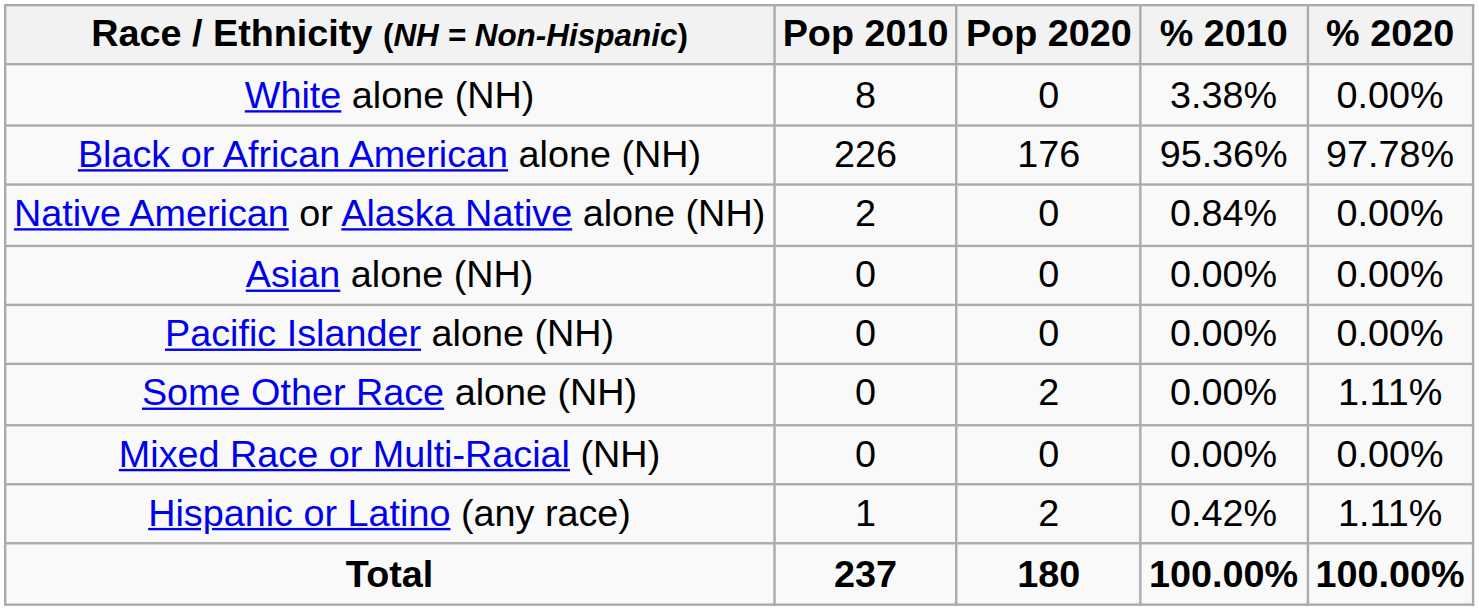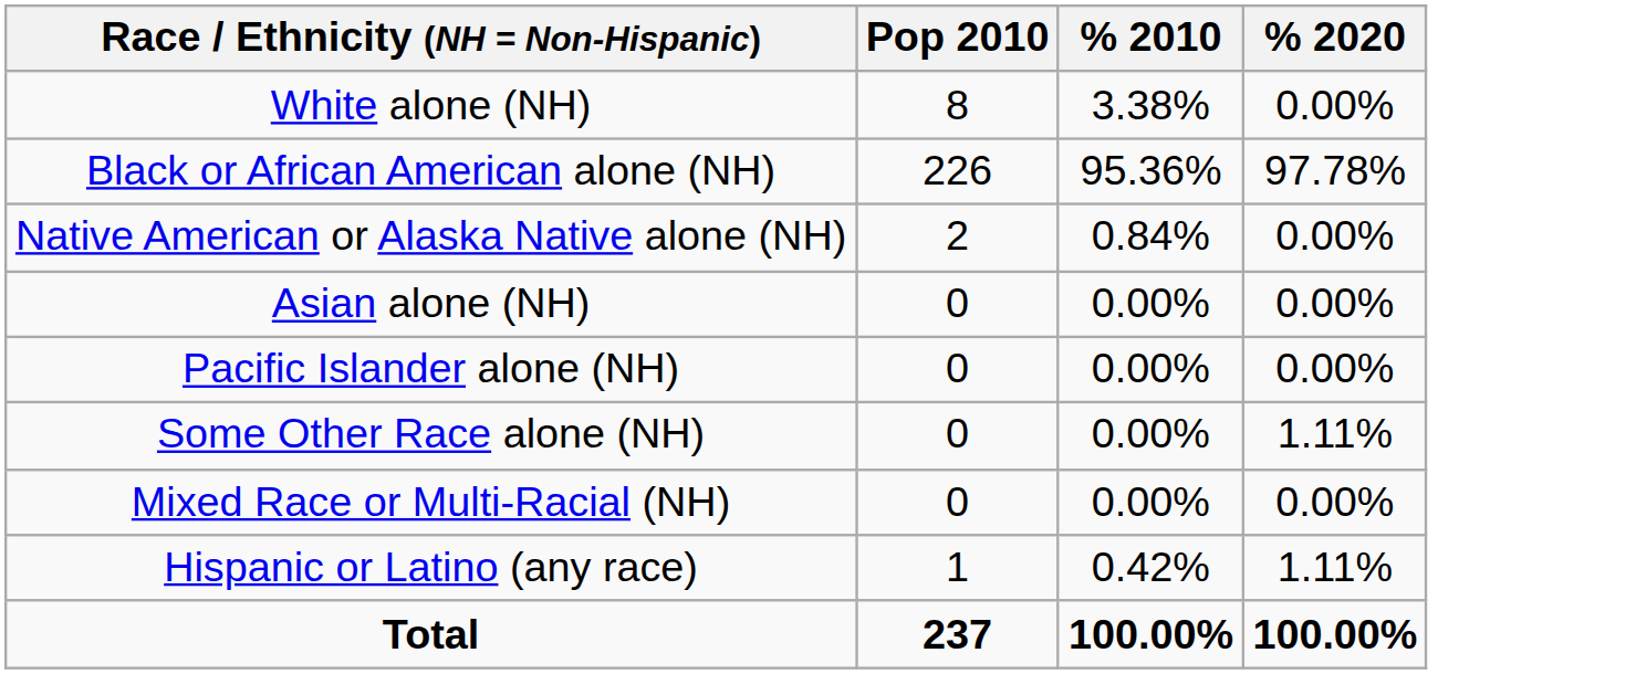- column: Pop 2020 | 0 | 176 | 0 | 0 | 0 | 2 | 0 | 2 | 180
